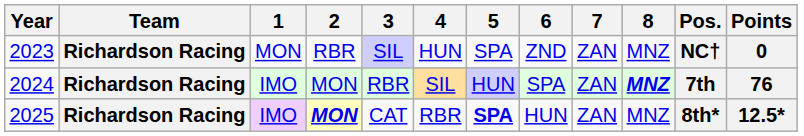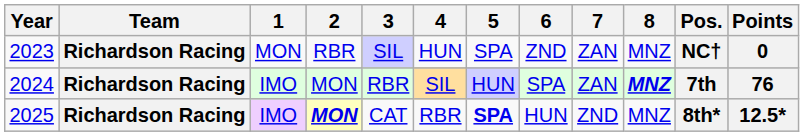2025 | 7: ZAN -> ZND
